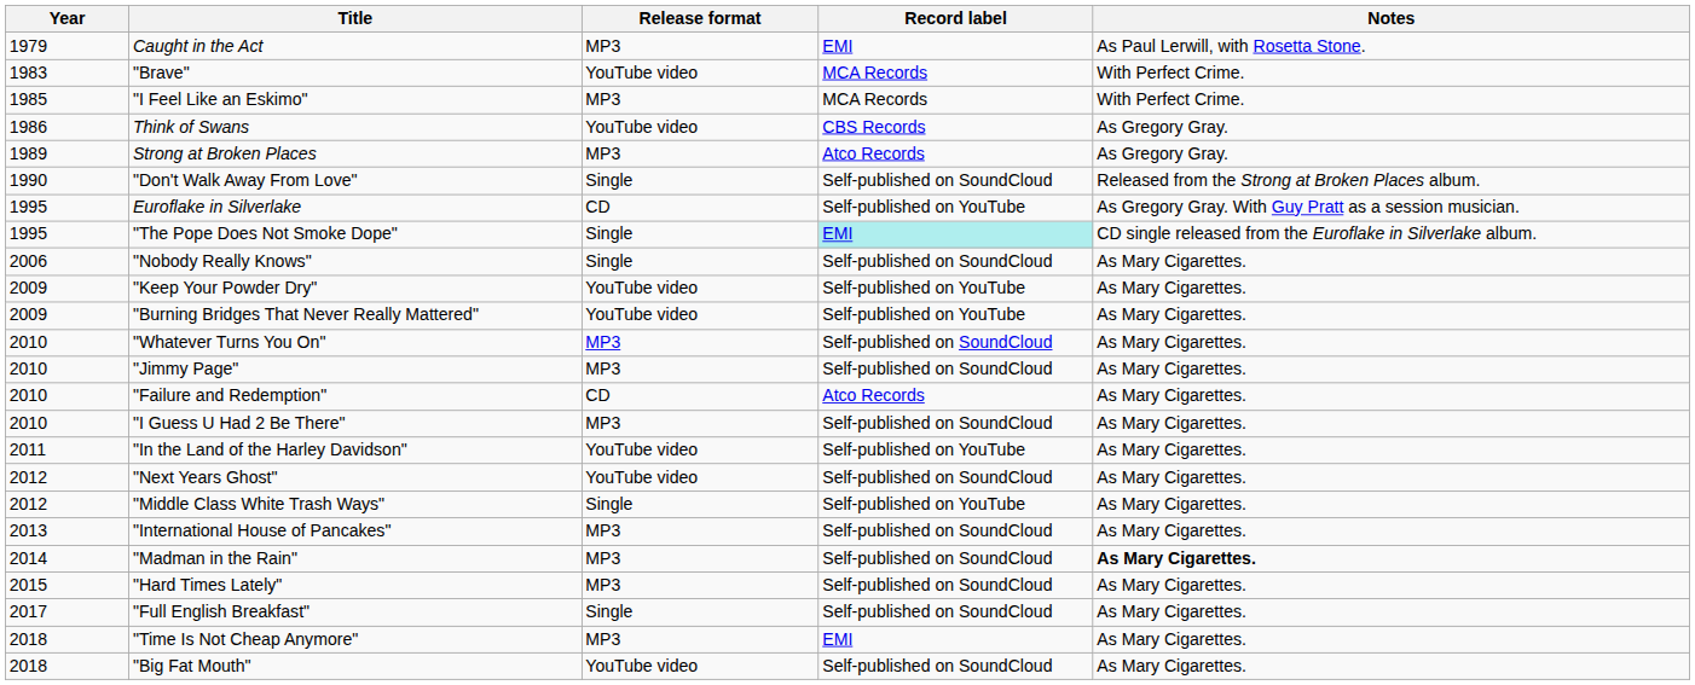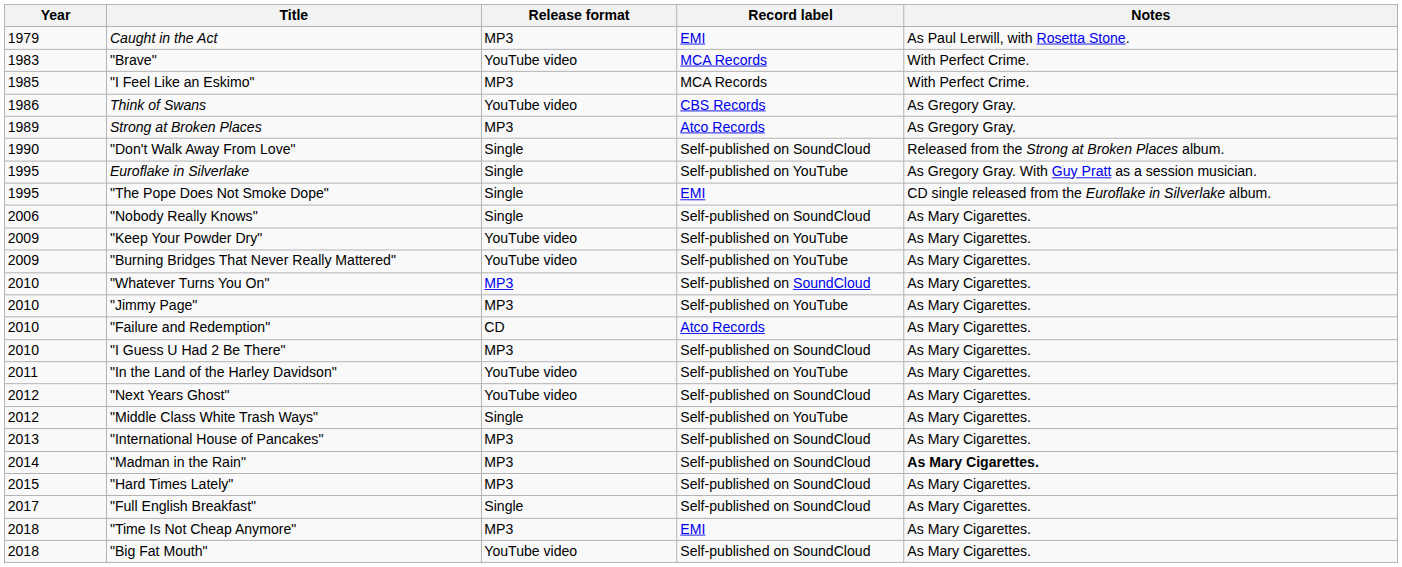Euroflake in Silverlake | Release format: CD -> Single
"The Pope Does Not Smoke Dope" | Record label: paleturquoise background -> no background
"Jimmy Page" | Record label: Self-published on SoundCloud -> Self-published on YouTube
